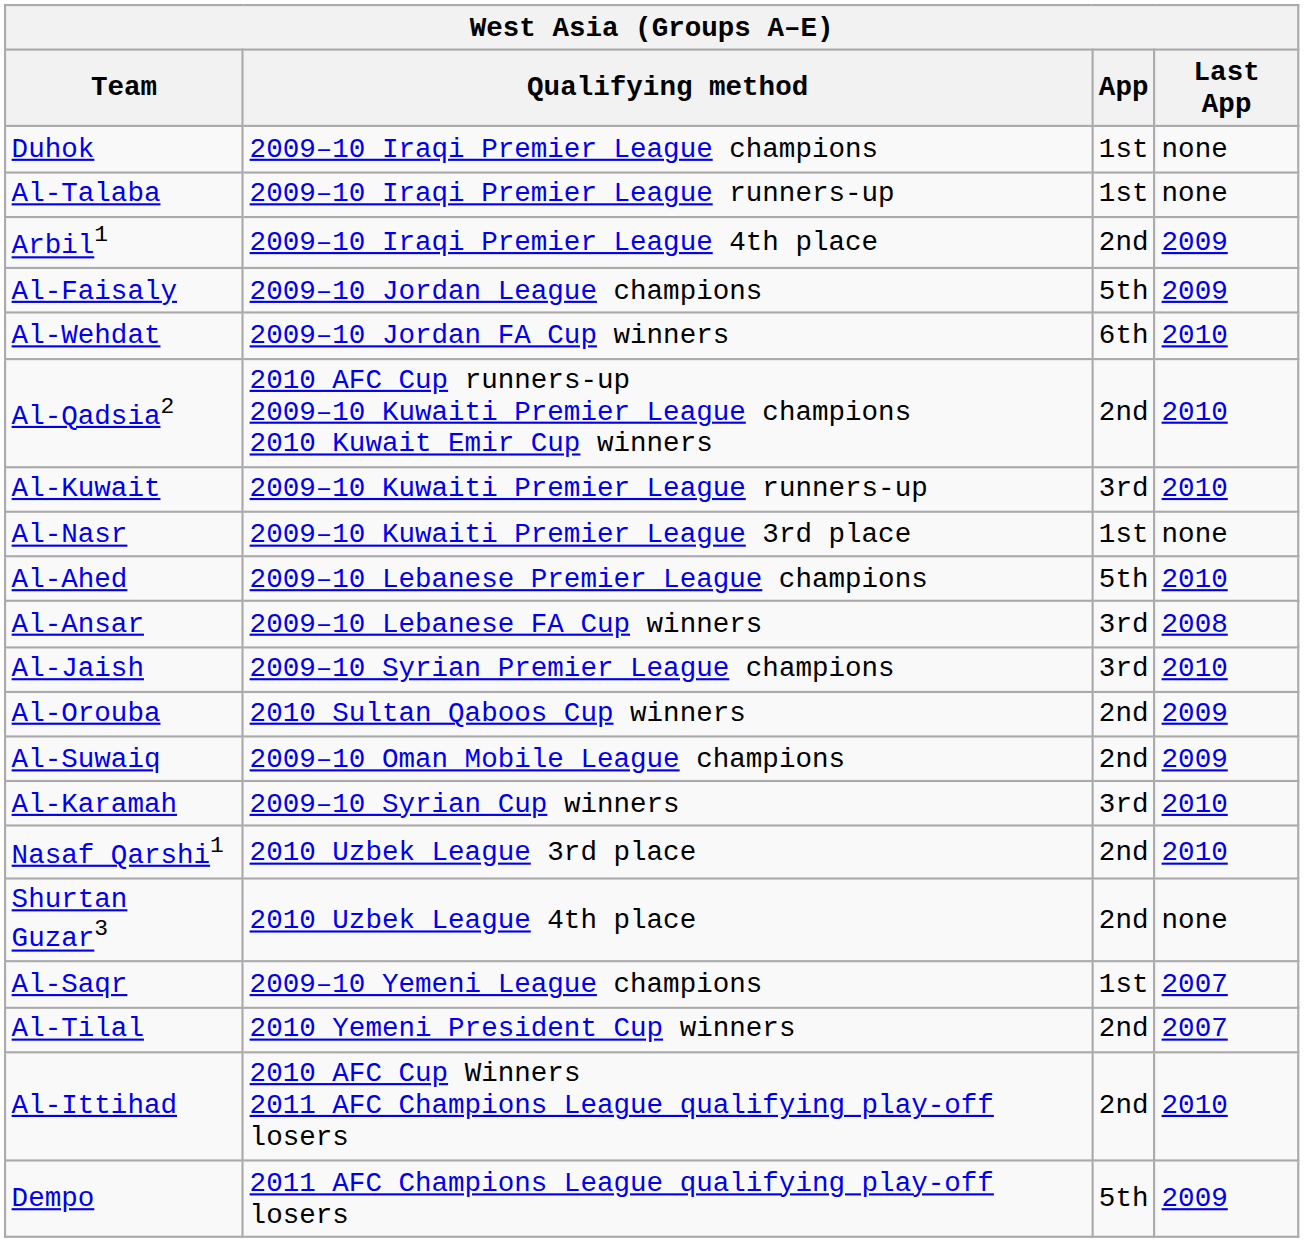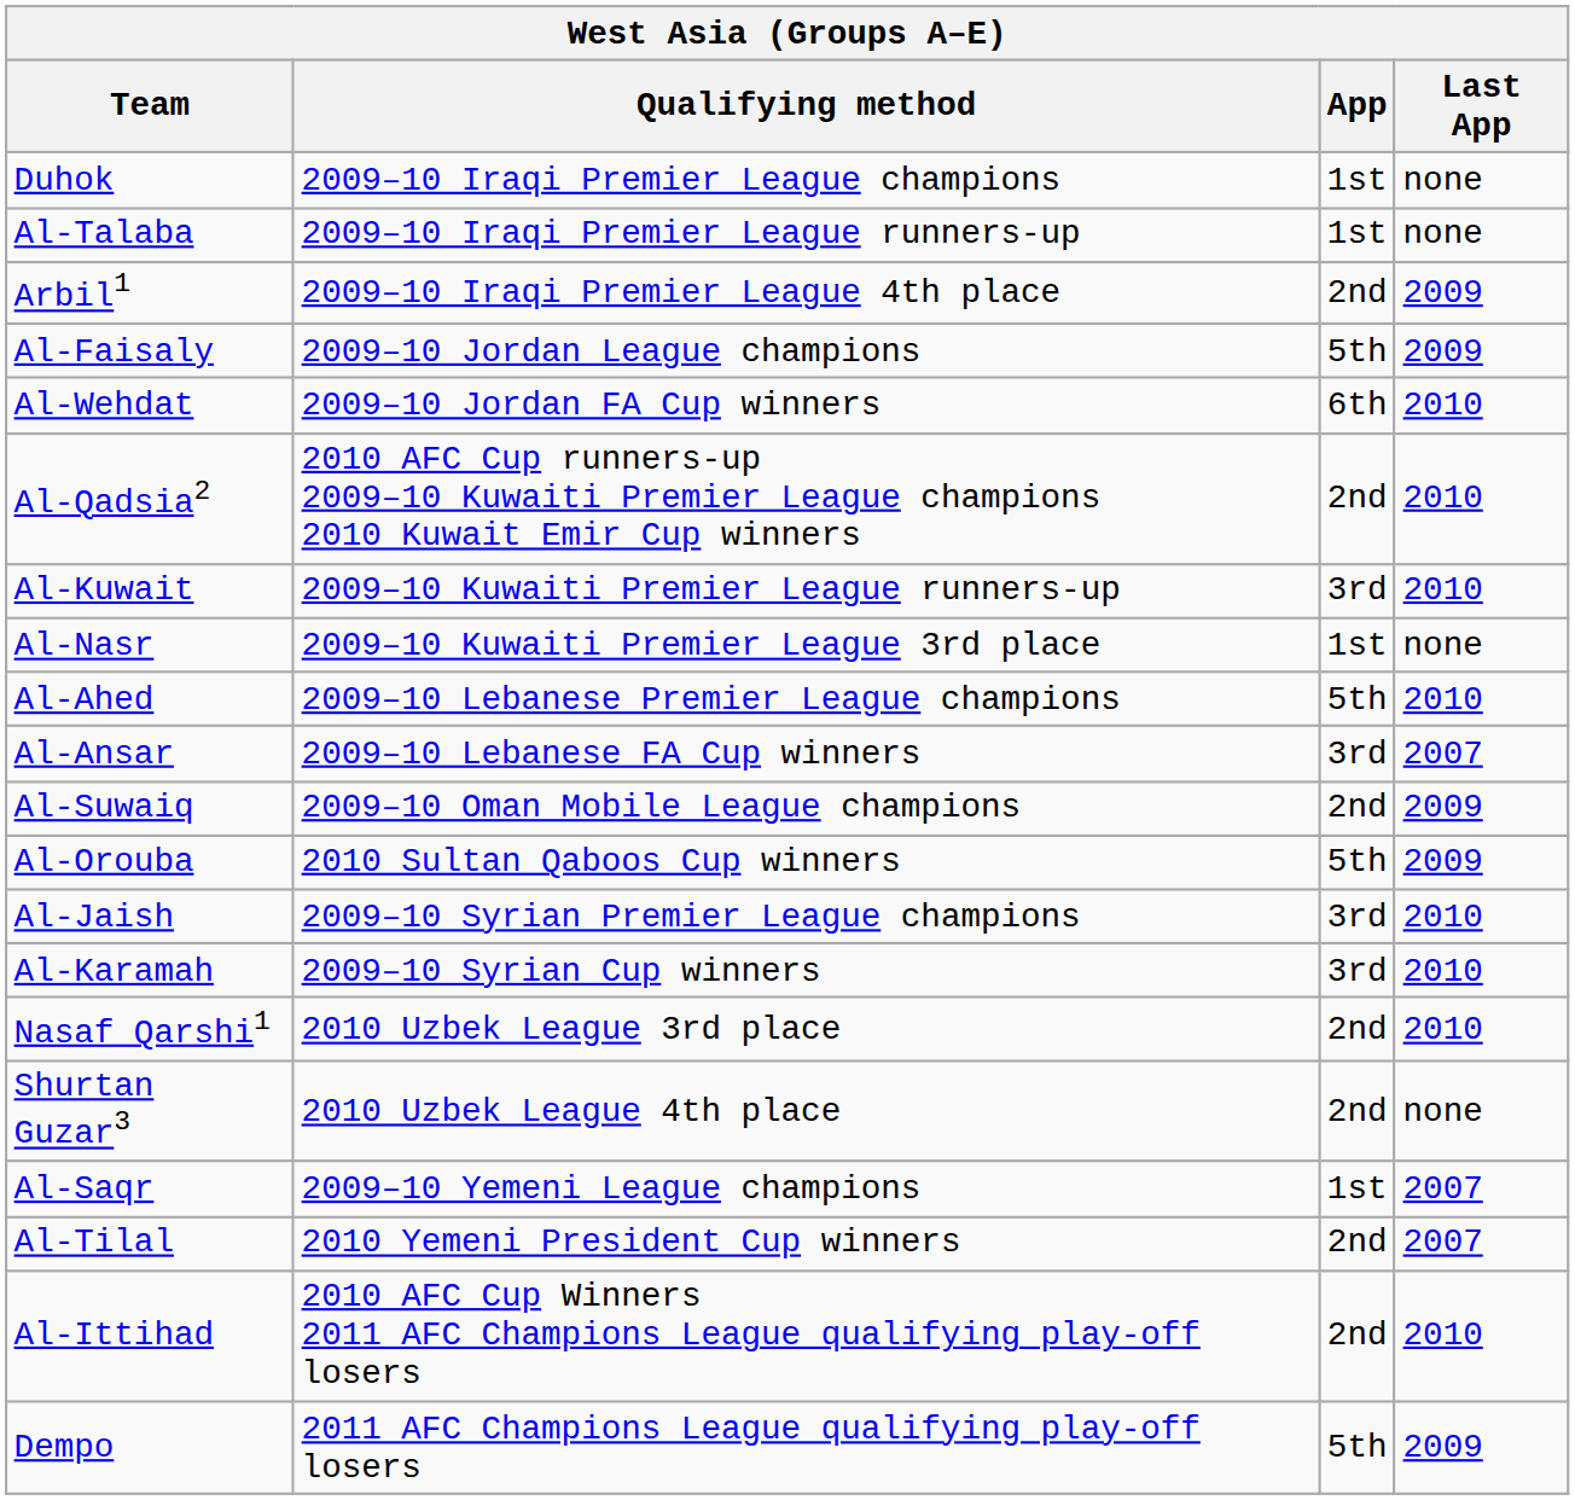Al-Ansar | Last App: 2008 -> 2007
rows swapped: Al-Suwaiq <-> Al-Jaish
Al-Orouba | App: 2nd -> 5th
